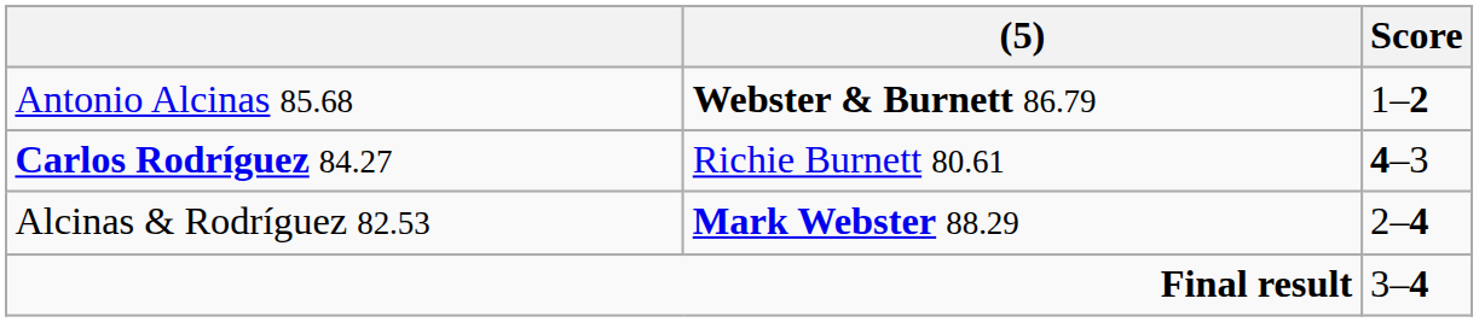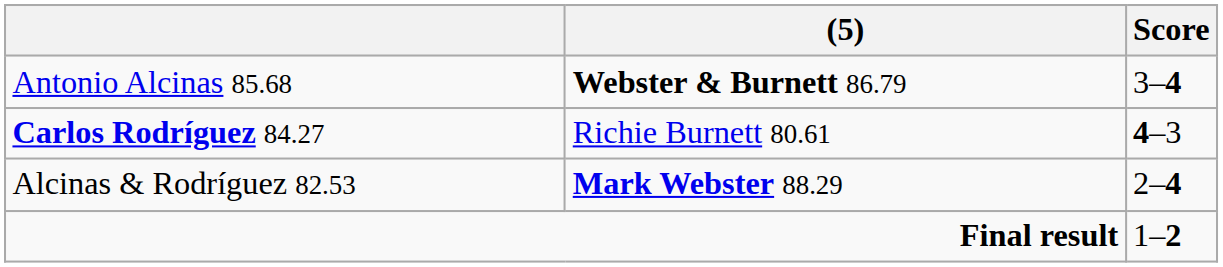Antonio Alcinas 85.68 | Score: 1–2 -> 3–4
Final result | Score: 3–4 -> 1–2
